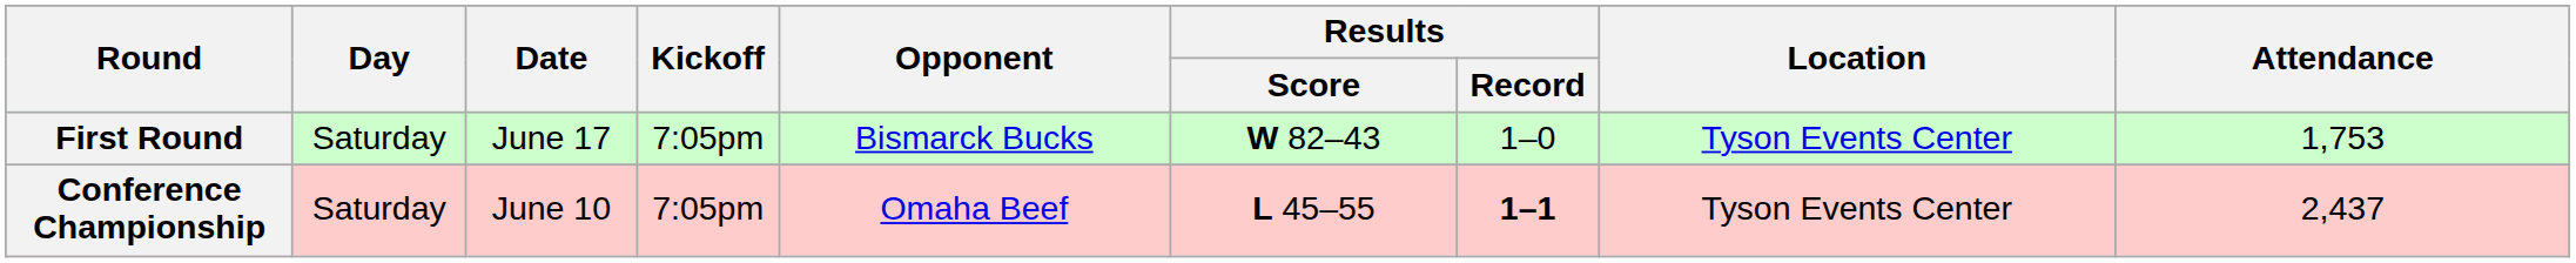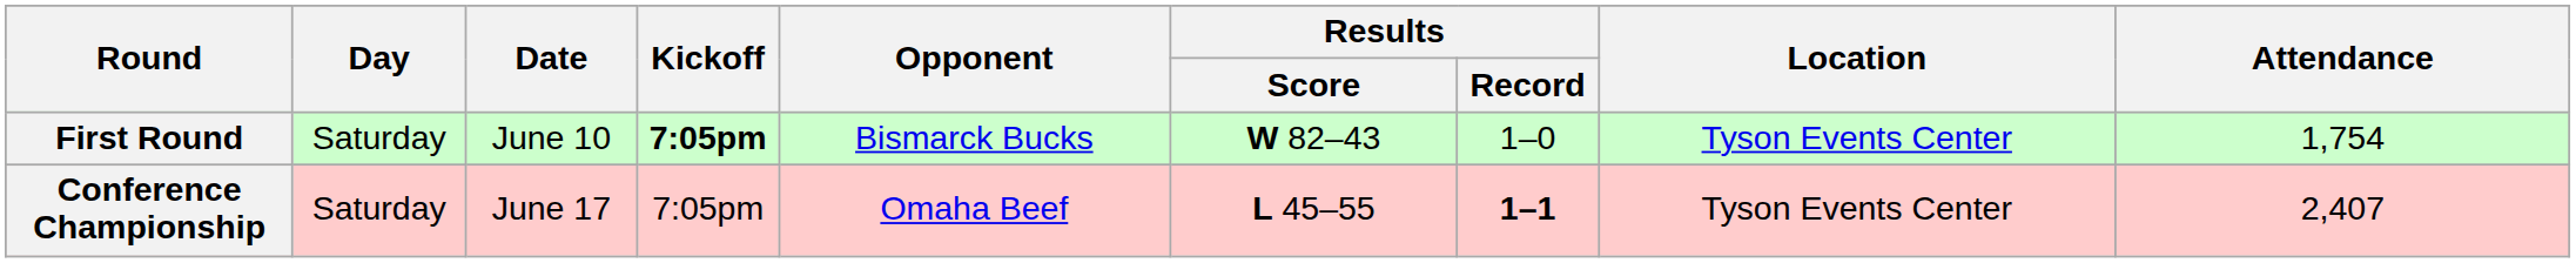First Round | Date: June 17 -> June 10
First Round | Kickoff: normal -> bold
First Round | Attendance: 1,753 -> 1,754
Conference Championship | Date: June 10 -> June 17
Conference Championship | Attendance: 2,437 -> 2,407
